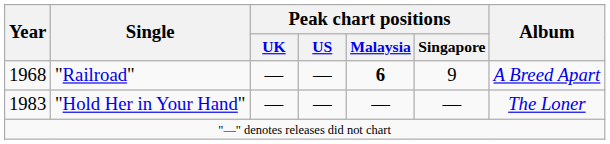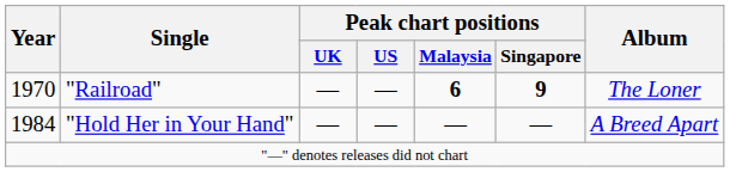"Railroad" | Year: 1968 -> 1970
"Railroad" | Peak chart positions / Singapore: normal -> bold
"Railroad" | Album: A Breed Apart -> The Loner
"Hold Her in Your Hand" | Year: 1983 -> 1984
"Hold Her in Your Hand" | Album: The Loner -> A Breed Apart
